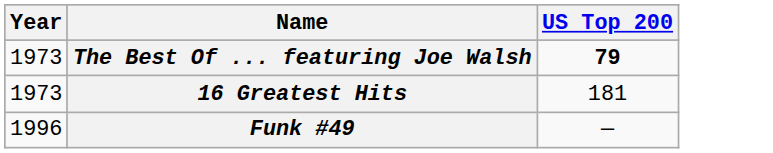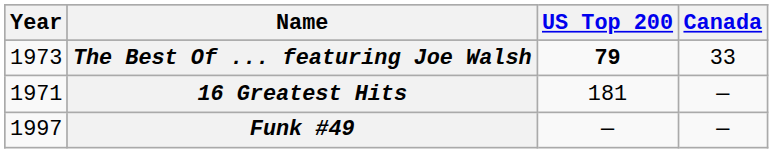+ column: Canada | 33 | — | —
16 Greatest Hits | Year: 1973 -> 1971
Funk #49 | Year: 1996 -> 1997
